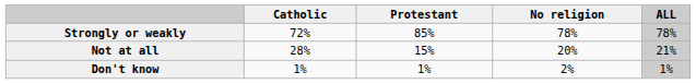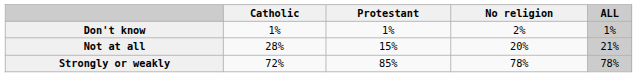rows swapped: Strongly or weakly <-> Don't know
